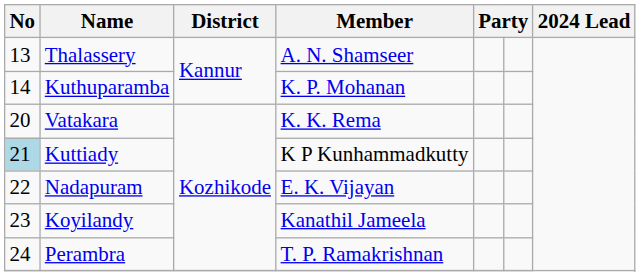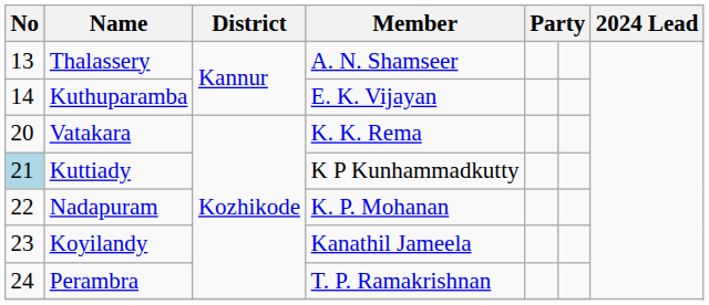Kuthuparamba | Member: K. P. Mohanan -> E. K. Vijayan
Nadapuram | Member: E. K. Vijayan -> K. P. Mohanan
